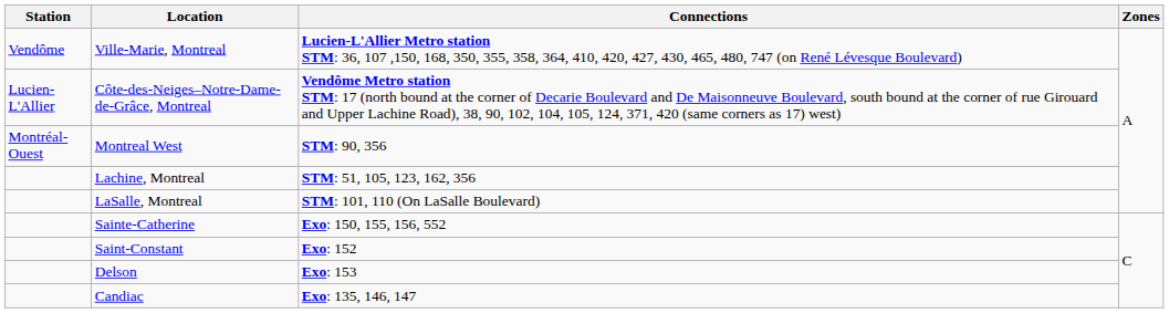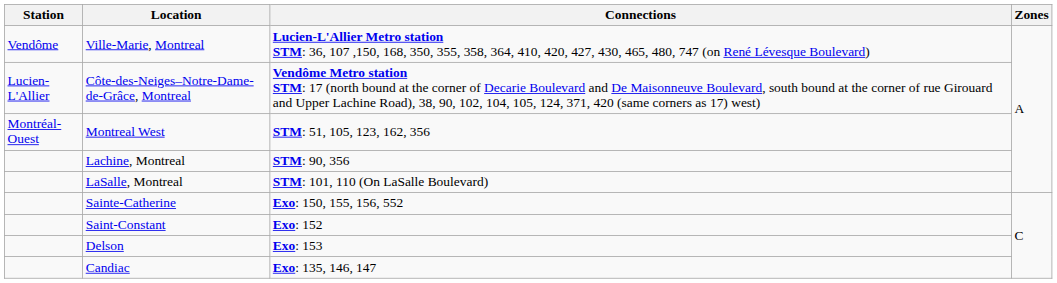Montreal West | Connections: STM: 90, 356 -> STM: 51, 105, 123, 162, 356
Lachine, Montreal | Connections: STM: 51, 105, 123, 162, 356 -> STM: 90, 356
